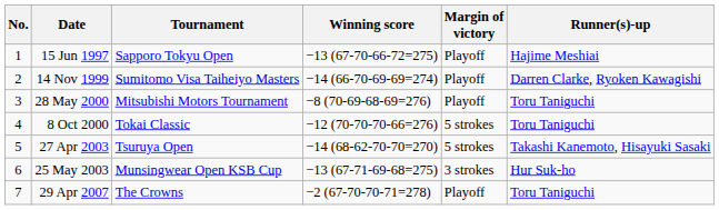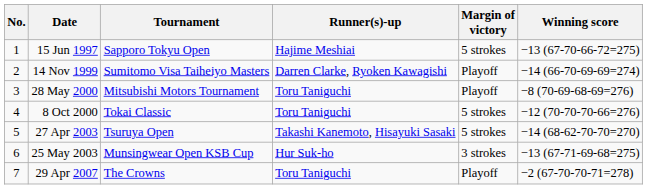columns swapped: Winning score <-> Runner(s)-up
15 Jun 1997 | Margin of victory: Playoff -> 5 strokes
